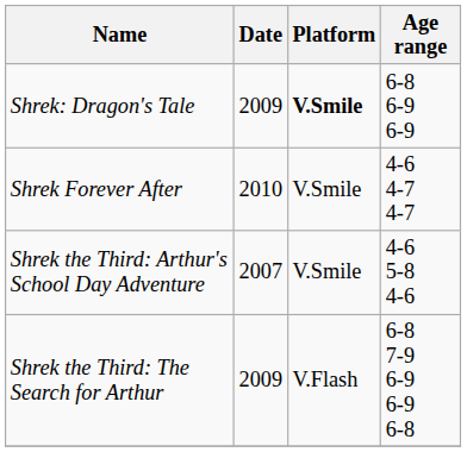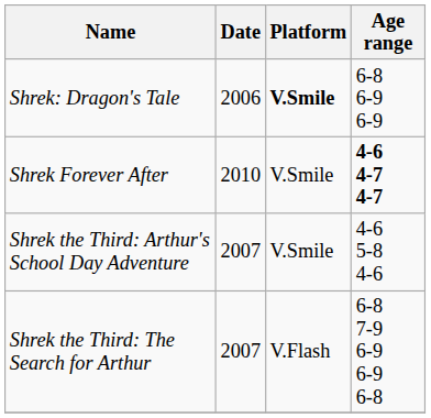Shrek: Dragon's Tale | Date: 2009 -> 2006
Shrek Forever After | Age range: normal -> bold
Shrek the Third: The Search for Arthur | Date: 2009 -> 2007
